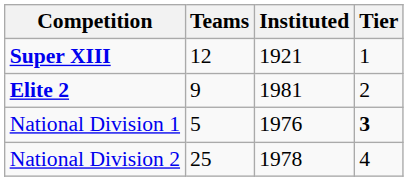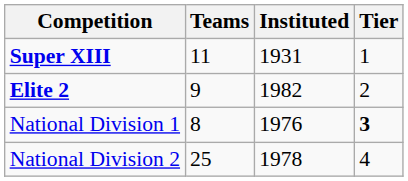Super XIII | Teams: 12 -> 11
Super XIII | Instituted: 1921 -> 1931
Elite 2 | Instituted: 1981 -> 1982
National Division 1 | Teams: 5 -> 8
